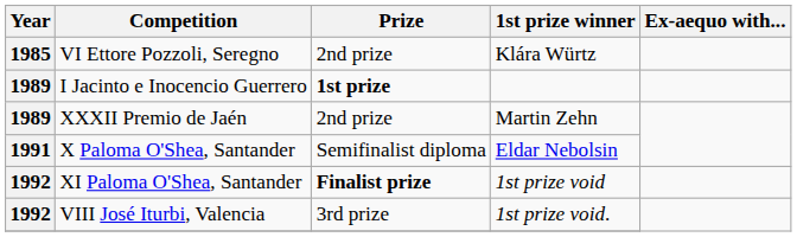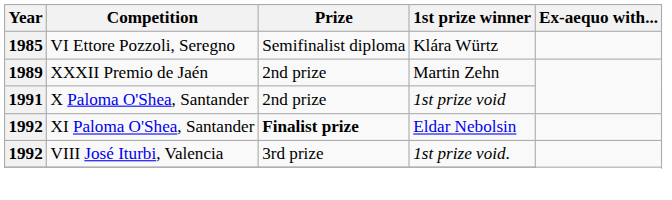VI Ettore Pozzoli, Seregno | Prize: 2nd prize -> Semifinalist diploma
- row: 1989 | I Jacinto e Inocencio Guerrero | 1st prize
X Paloma O'Shea, Santander | Prize: Semifinalist diploma -> 2nd prize
X Paloma O'Shea, Santander | 1st prize winner: Eldar Nebolsin -> 1st prize void
XI Paloma O'Shea, Santander | 1st prize winner: 1st prize void -> Eldar Nebolsin
